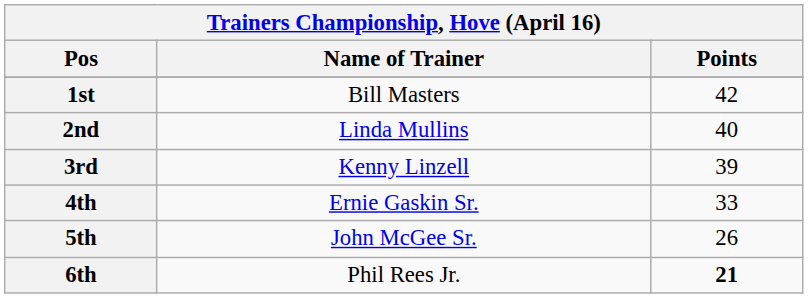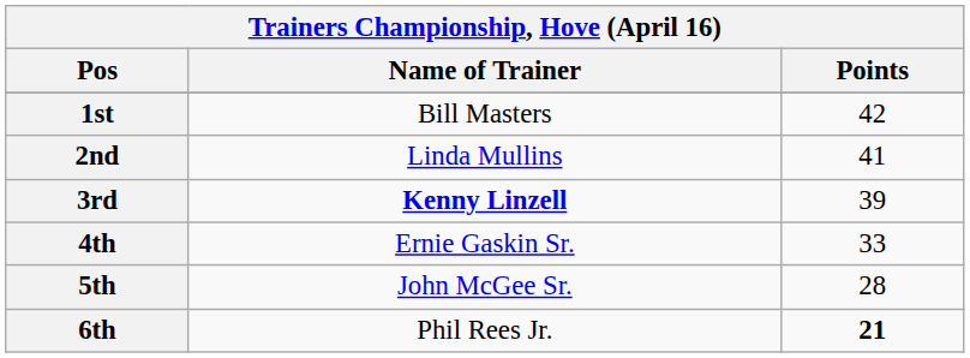2nd | Points: 40 -> 41
3rd | Name of Trainer: normal -> bold
5th | Points: 26 -> 28
